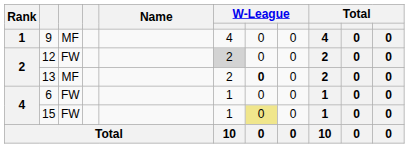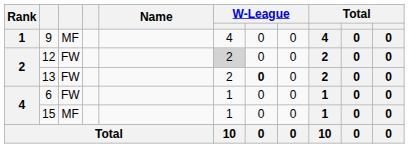13 | column 3: MF -> FW
15 | column 3: FW -> MF
15 | column 7: khaki background -> no background
